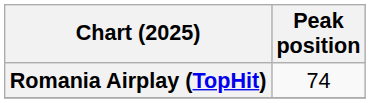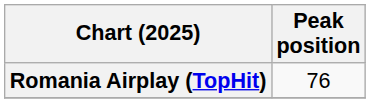Romania Airplay (TopHit) | Peak position: 74 -> 76
